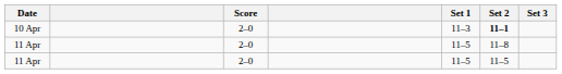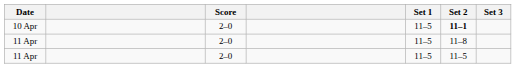10 Apr | Set 1: 11–3 -> 11–5
